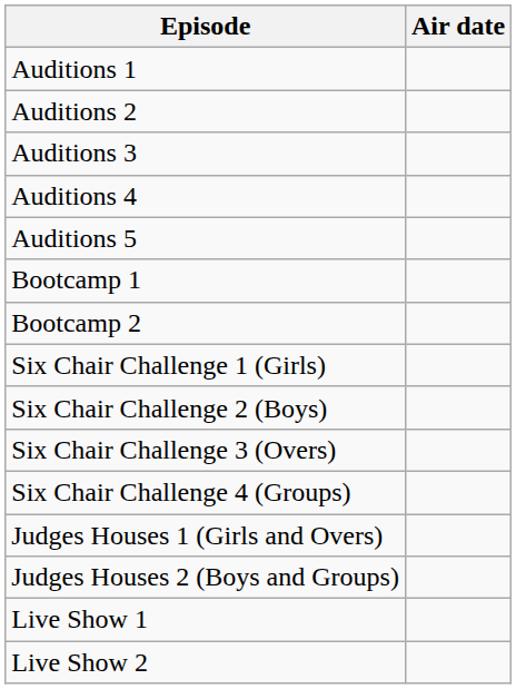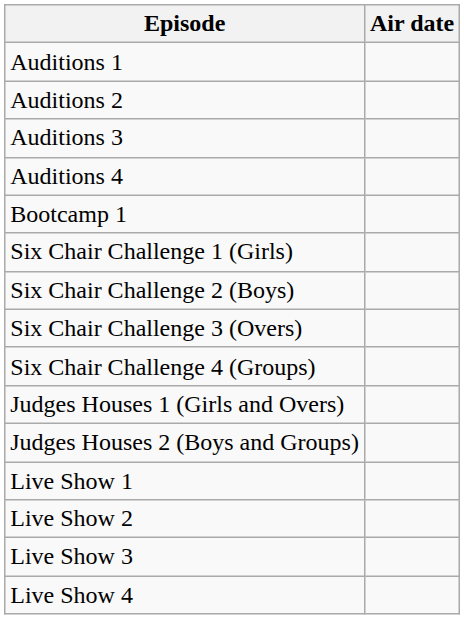- row: Auditions 5
- row: Bootcamp 2
+ row: Live Show 3
+ row: Live Show 4
